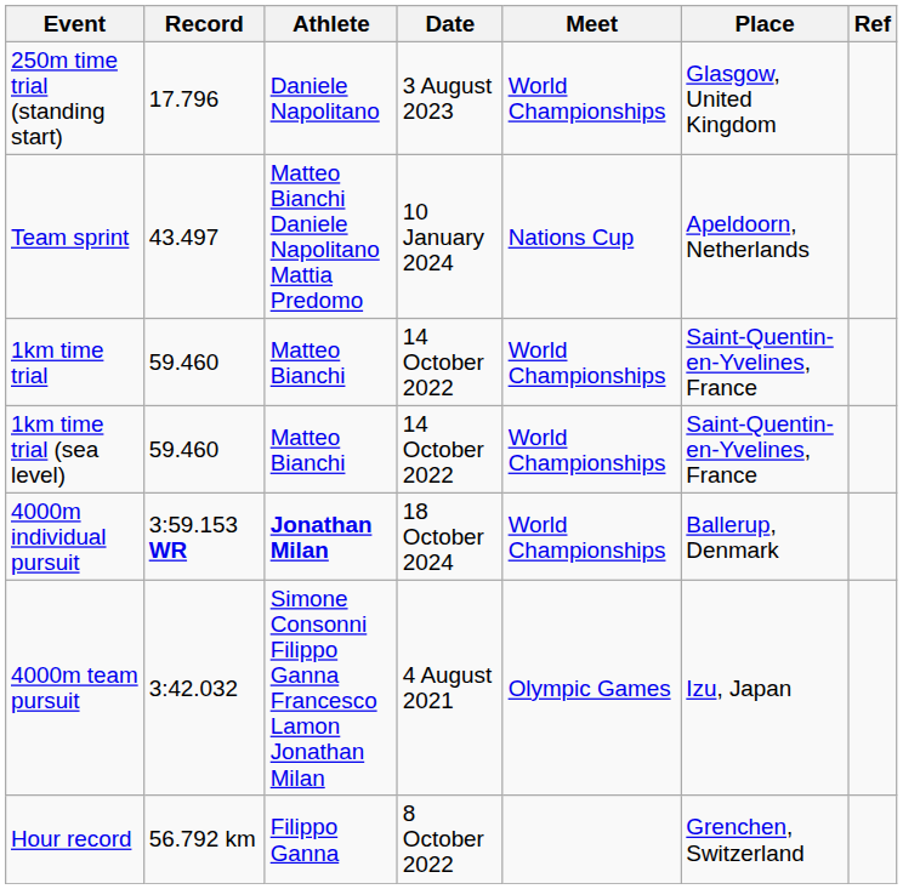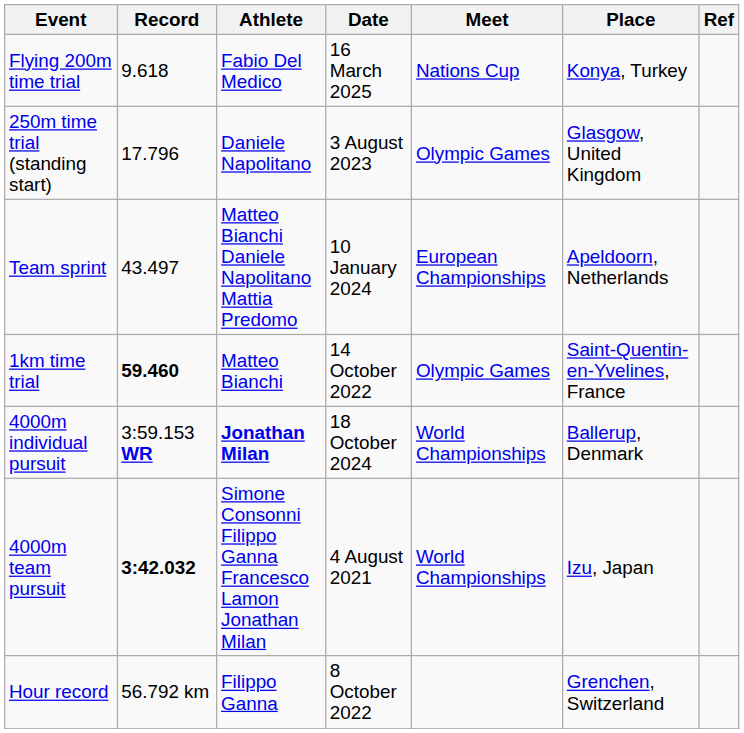+ row: Flying 200m time trial | 9.618 | Fabio Del Medico | 16 March 2025 | Nations Cup | Konya, Turkey
250m time trial (standing start) | Meet: World Championships -> Olympic Games
Team sprint | Meet: Nations Cup -> European Championships
1km time trial | Record: normal -> bold
1km time trial | Meet: World Championships -> Olympic Games
- row: 1km time trial (sea level) | 59.460 | Matteo Bianchi | 14 October 2022 | World Championships | Saint-Quentin-en-Yvelines, France
4000m team pursuit | Record: normal -> bold
4000m team pursuit | Meet: Olympic Games -> World Championships
